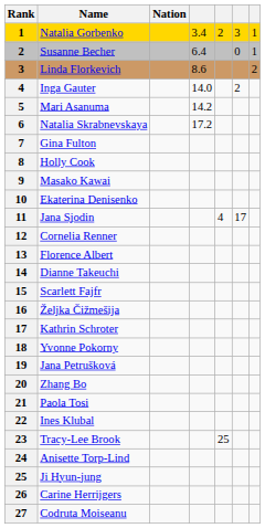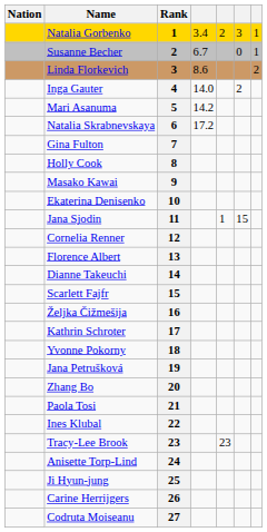columns swapped: Rank <-> Nation
Susanne Becher | column 4: 6.4 -> 6.7
Jana Sjodin | column 5: 4 -> 1
Jana Sjodin | column 6: 17 -> 15
Tracy-Lee Brook | column 5: 25 -> 23
